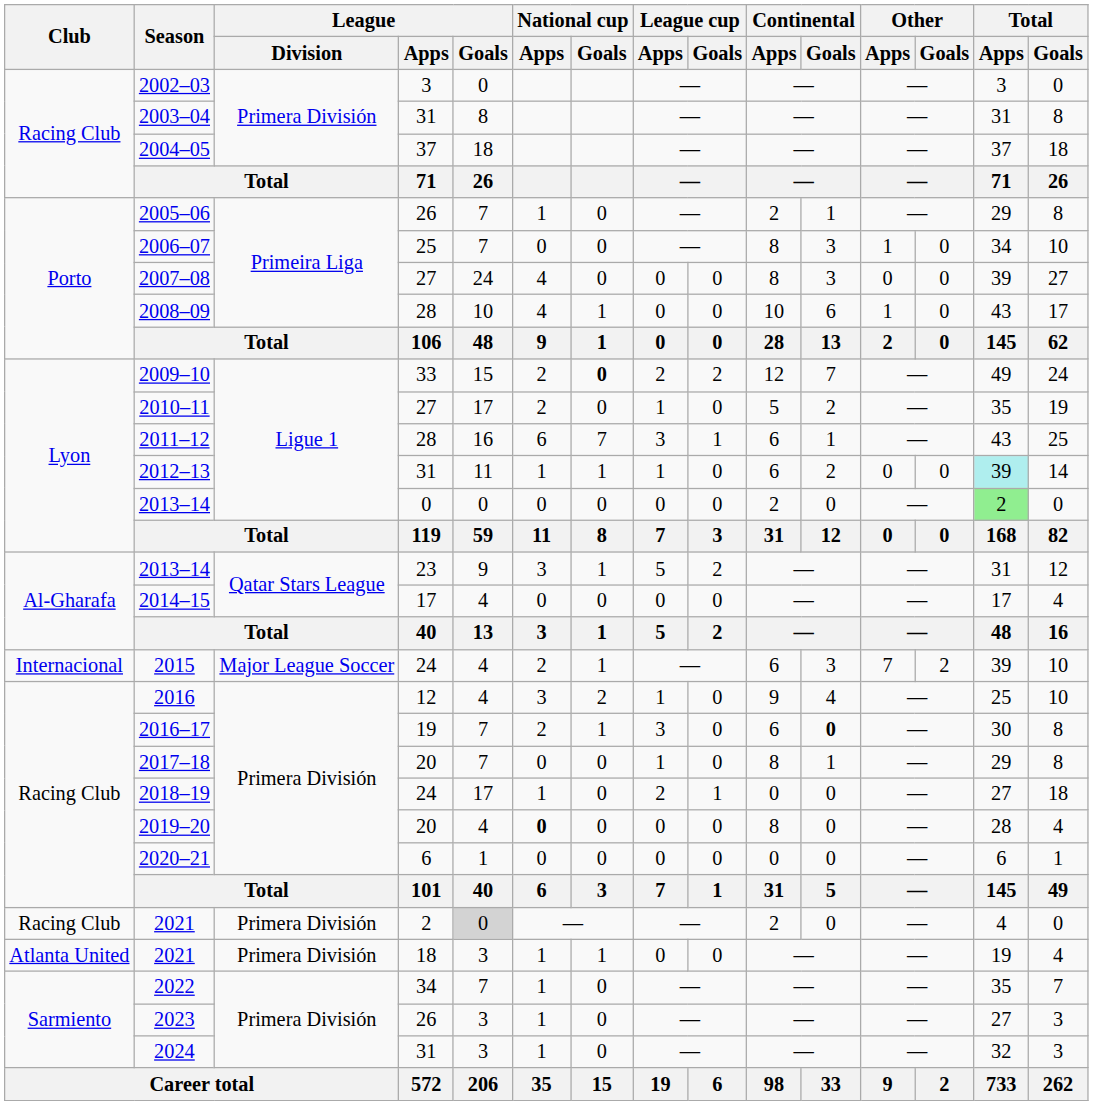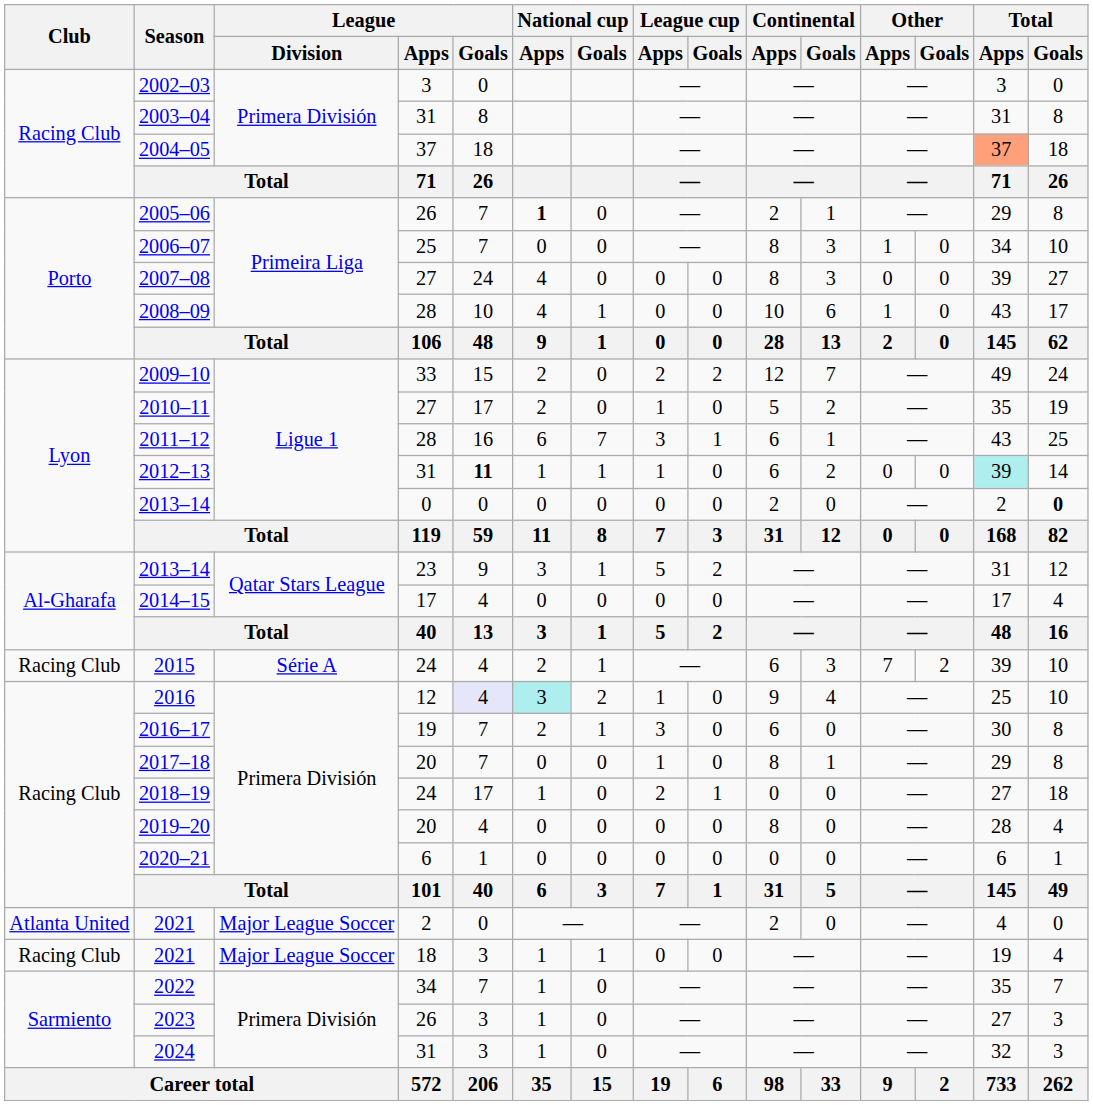2004–05 | Total / Apps: no background -> lightsalmon background
2005–06 | National cup / Apps: normal -> bold
2009–10 | National cup / Goals: bold -> normal
2012–13 | League / Goals: normal -> bold
2013–14 / 0 | Total / Apps: lightgreen background -> no background
2013–14 / 0 | Total / Goals: normal -> bold
2015 | Club: Internacional -> Racing Club
2015 | League / Division: Major League Soccer -> Série A
2016 | League / Goals: no background -> lavender background
2016 | National cup / Apps: no background -> paleturquoise background
2016–17 | Continental / Goals: bold -> normal
2019–20 | National cup / Apps: bold -> normal
2021 / 2 | Club: Racing Club -> Atlanta United
2021 / 2 | League / Division: Primera División -> Major League Soccer
2021 / 2 | League / Goals: lightgrey background -> no background
2021 / 18 | Club: Atlanta United -> Racing Club
2021 / 18 | League / Division: Primera División -> Major League Soccer
